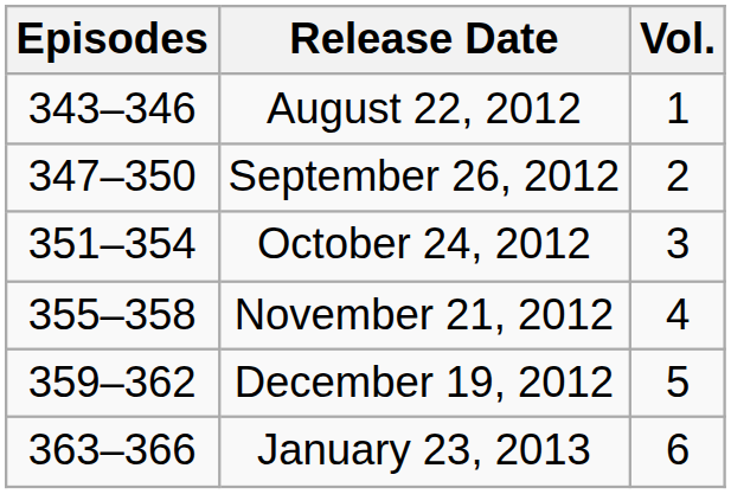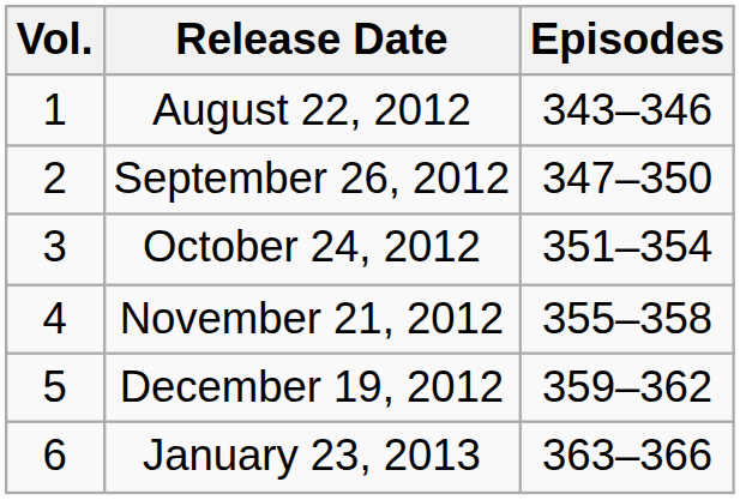columns swapped: Vol. <-> Episodes
